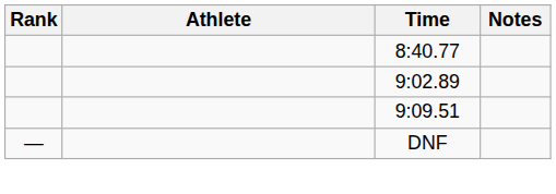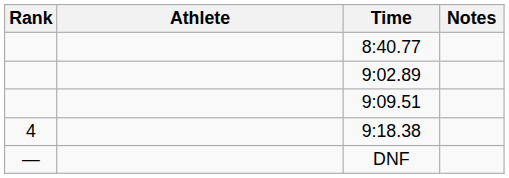+ row: 4 | 9:18.38
